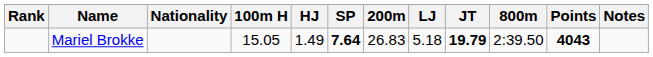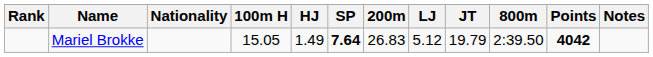Mariel Brokke | LJ: 5.18 -> 5.12
Mariel Brokke | JT: bold -> normal
Mariel Brokke | Points: 4043 -> 4042
